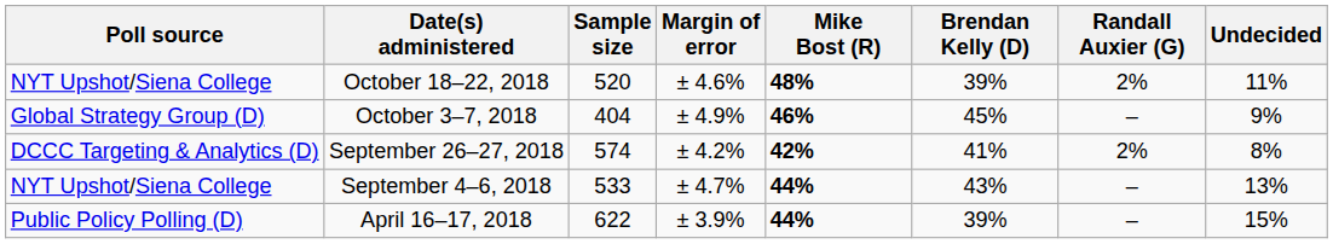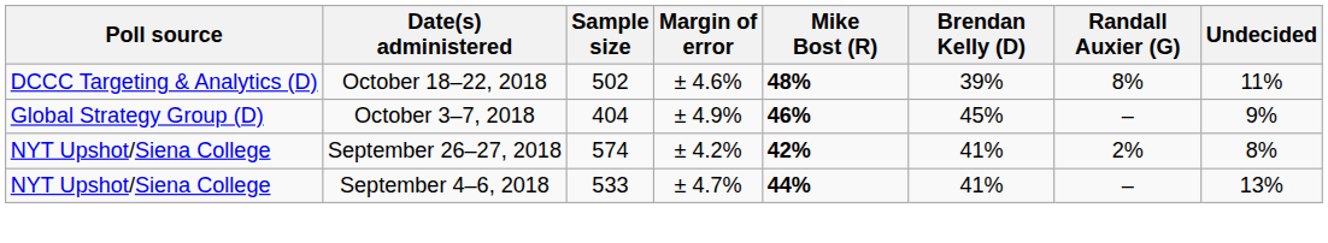October 18–22, 2018 | Poll source: NYT Upshot/Siena College -> DCCC Targeting & Analytics (D)
October 18–22, 2018 | Sample size: 520 -> 502
October 18–22, 2018 | Randall Auxier (G): 2% -> 8%
September 26–27, 2018 | Poll source: DCCC Targeting & Analytics (D) -> NYT Upshot/Siena College
September 4–6, 2018 | Brendan Kelly (D): 43% -> 41%
- row: Public Policy Polling (D) | April 16–17, 2018 | 622 | ± 3.9% | 44% | 39% | – | 15%
